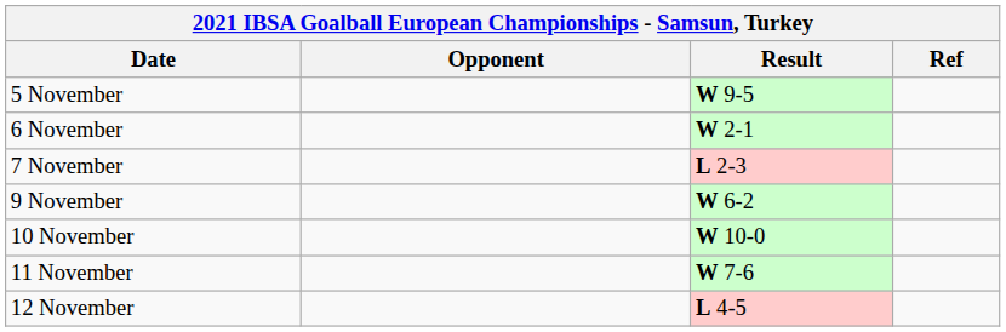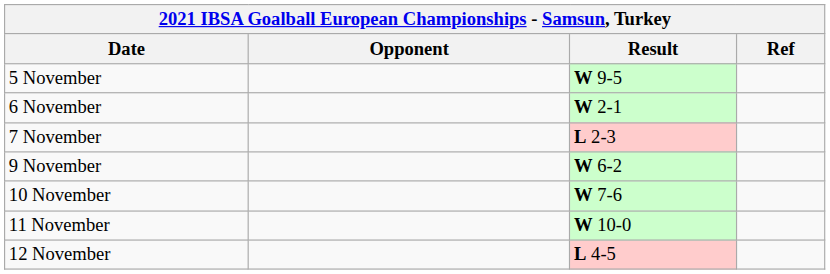10 November | Result: W 10-0 -> W 7-6
11 November | Result: W 7-6 -> W 10-0
